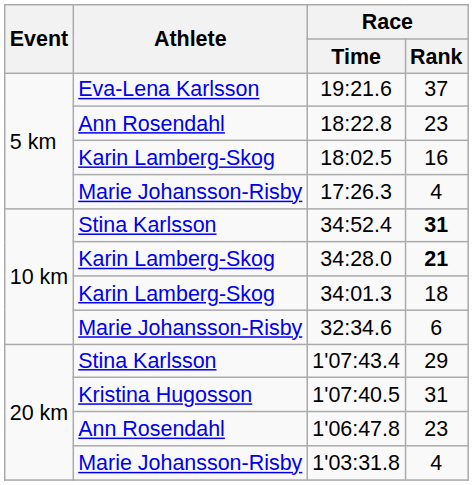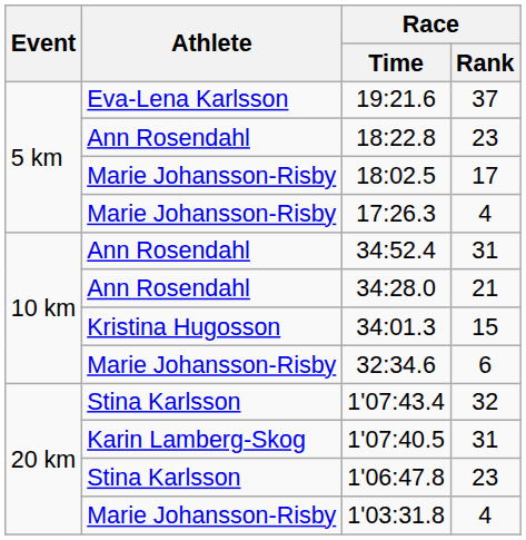18:02.5 | Athlete: Karin Lamberg-Skog -> Marie Johansson-Risby
18:02.5 | Race / Rank: 16 -> 17
34:52.4 | Athlete: Stina Karlsson -> Ann Rosendahl
34:52.4 | Race / Rank: bold -> normal
34:28.0 | Athlete: Karin Lamberg-Skog -> Ann Rosendahl
34:28.0 | Race / Rank: bold -> normal
34:01.3 | Athlete: Karin Lamberg-Skog -> Kristina Hugosson
34:01.3 | Race / Rank: 18 -> 15
1'07:43.4 | Race / Rank: 29 -> 32
1'07:40.5 | Athlete: Kristina Hugosson -> Karin Lamberg-Skog
1'06:47.8 | Athlete: Ann Rosendahl -> Stina Karlsson
